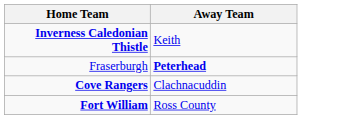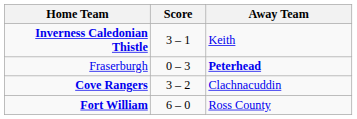+ column: Score | 3 – 1 | 0 – 3 | 3 – 2 | 6 – 0
